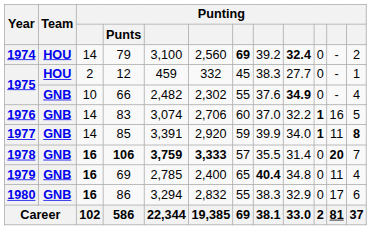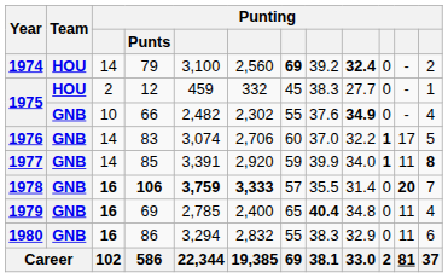83 | column 11: 16 -> 17
86 | column 11: 17 -> 11
